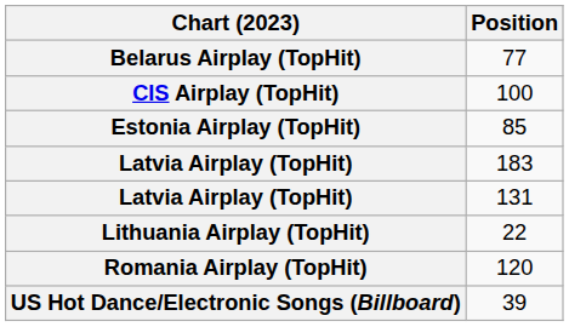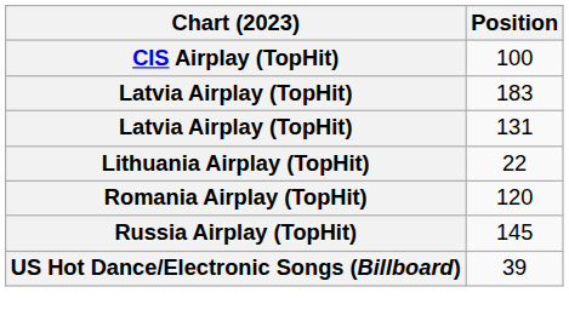- row: Belarus Airplay (TopHit) | 77
- row: Estonia Airplay (TopHit) | 85
+ row: Russia Airplay (TopHit) | 145
